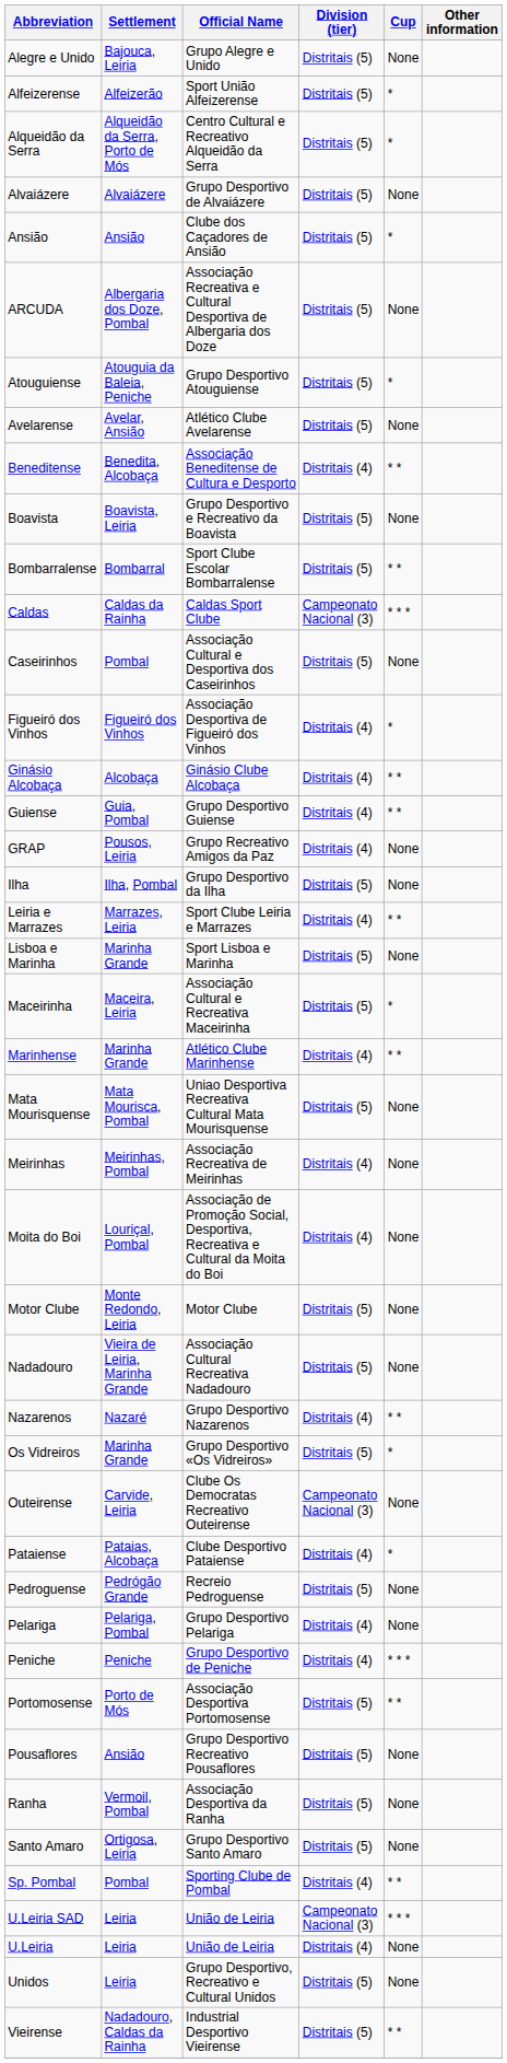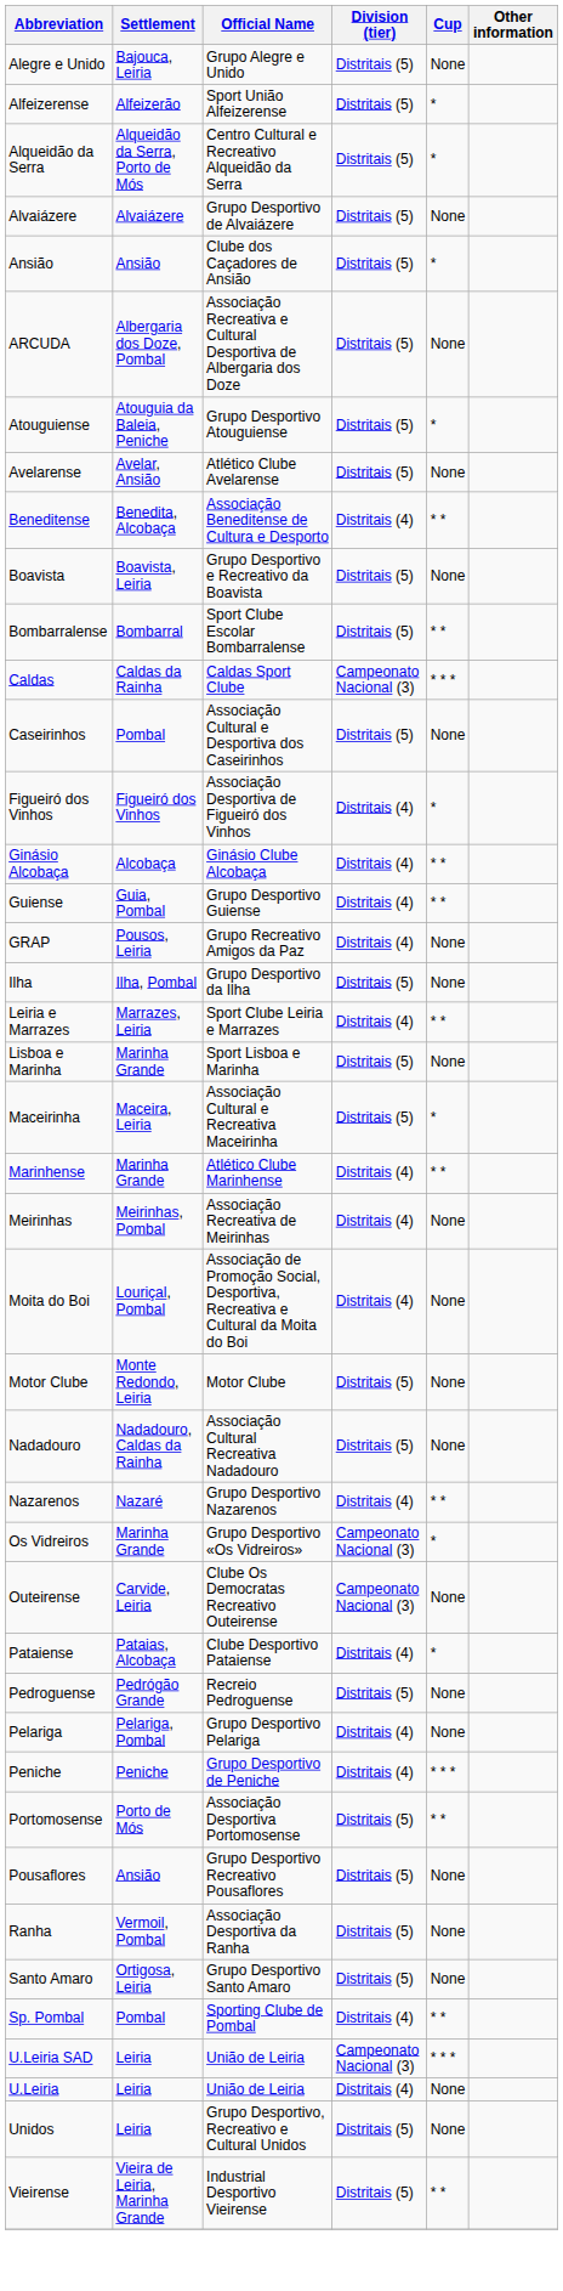- row: Mata Mourisquense | Mata Mourisca, Pombal | Uniao Desportiva Recreativa Cultural Mata Mourisquense | Distritais (5) | None
Nadadouro | Settlement: Vieira de Leiria, Marinha Grande -> Nadadouro, Caldas da Rainha
Os Vidreiros | Division (tier): Distritais (5) -> Campeonato Nacional (3)
Vieirense | Settlement: Nadadouro, Caldas da Rainha -> Vieira de Leiria, Marinha Grande
